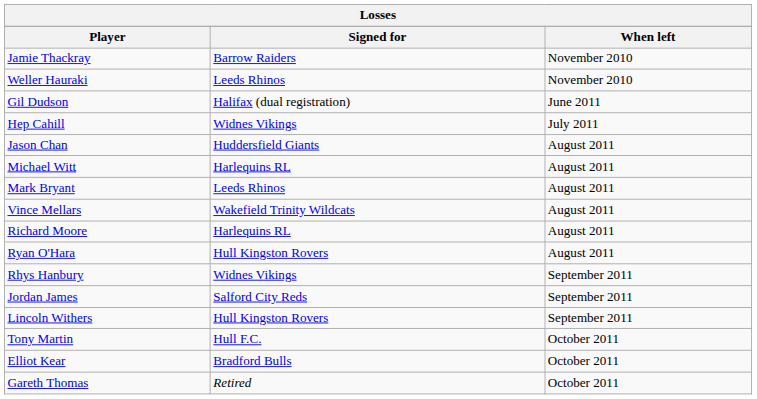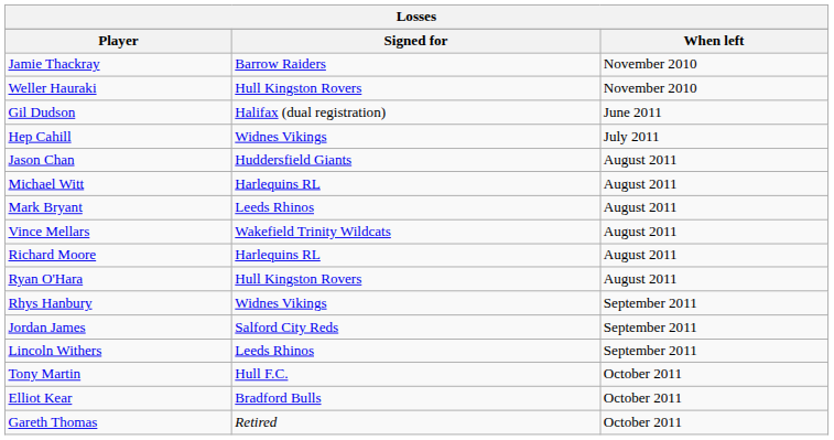Weller Hauraki | Signed for: Leeds Rhinos -> Hull Kingston Rovers
Lincoln Withers | Signed for: Hull Kingston Rovers -> Leeds Rhinos
